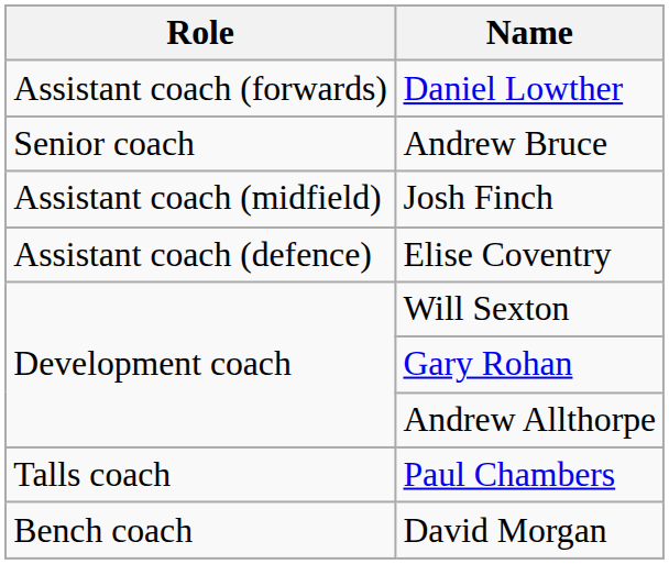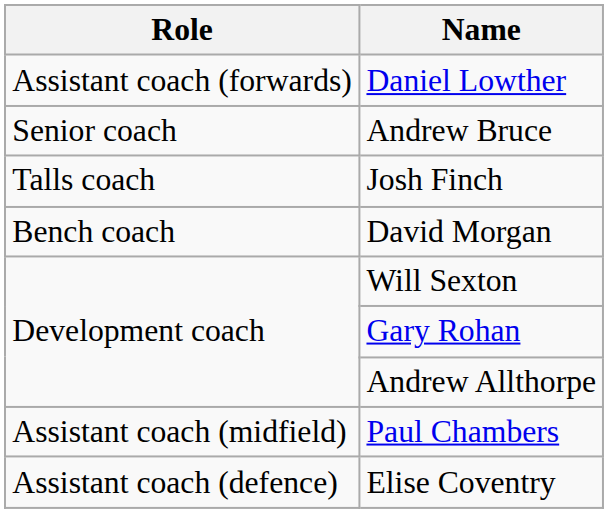Josh Finch | Role: Assistant coach (midfield) -> Talls coach
rows swapped: Elise Coventry <-> David Morgan
Paul Chambers | Role: Talls coach -> Assistant coach (midfield)
